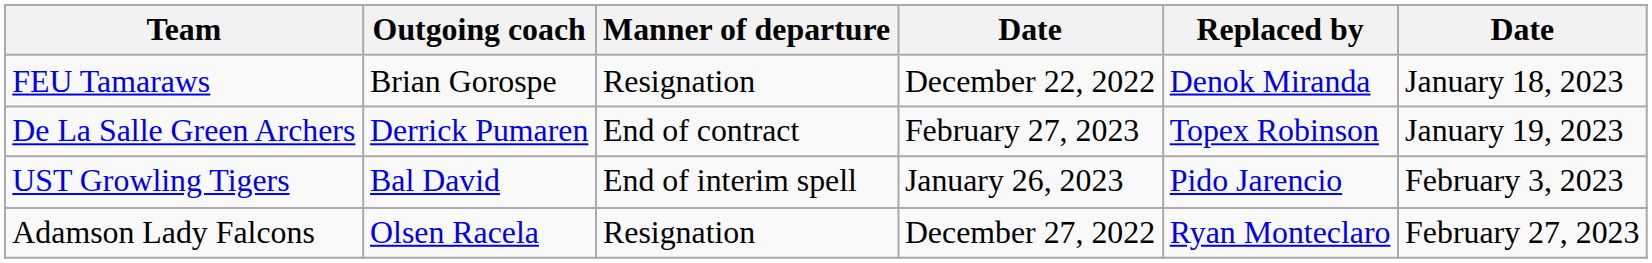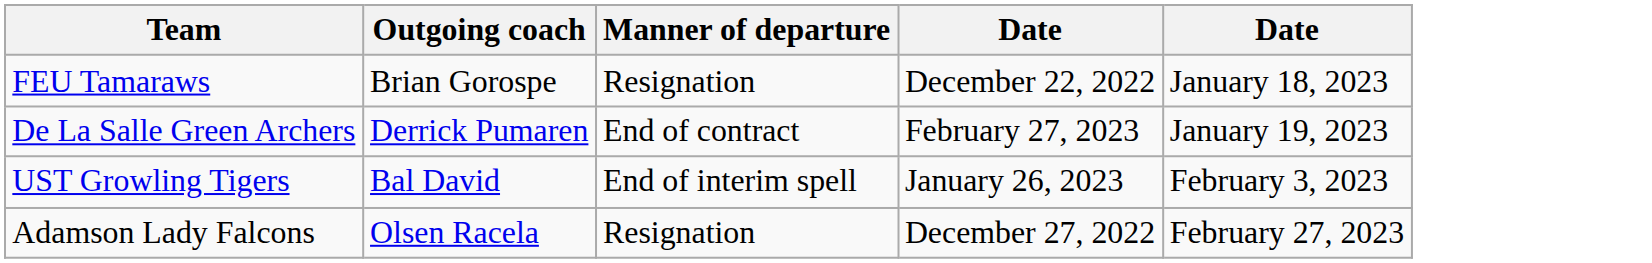- column: Replaced by | Denok Miranda | Topex Robinson | Pido Jarencio | Ryan Monteclaro
